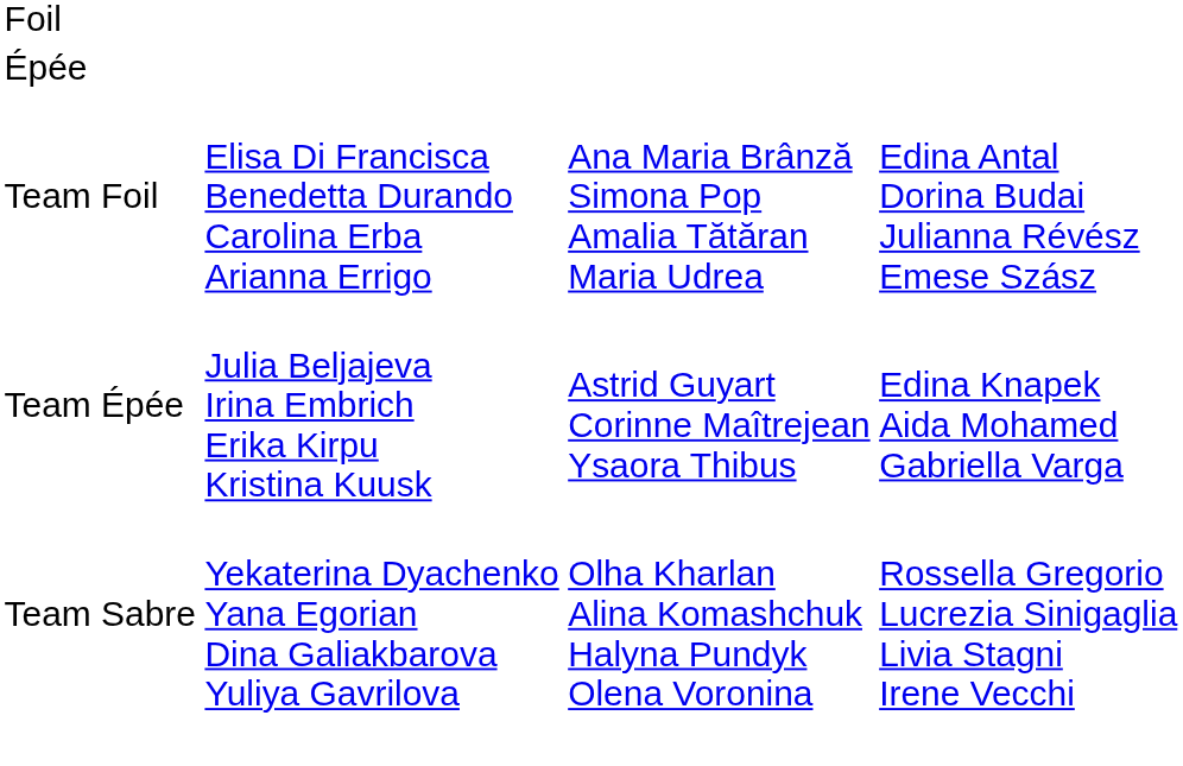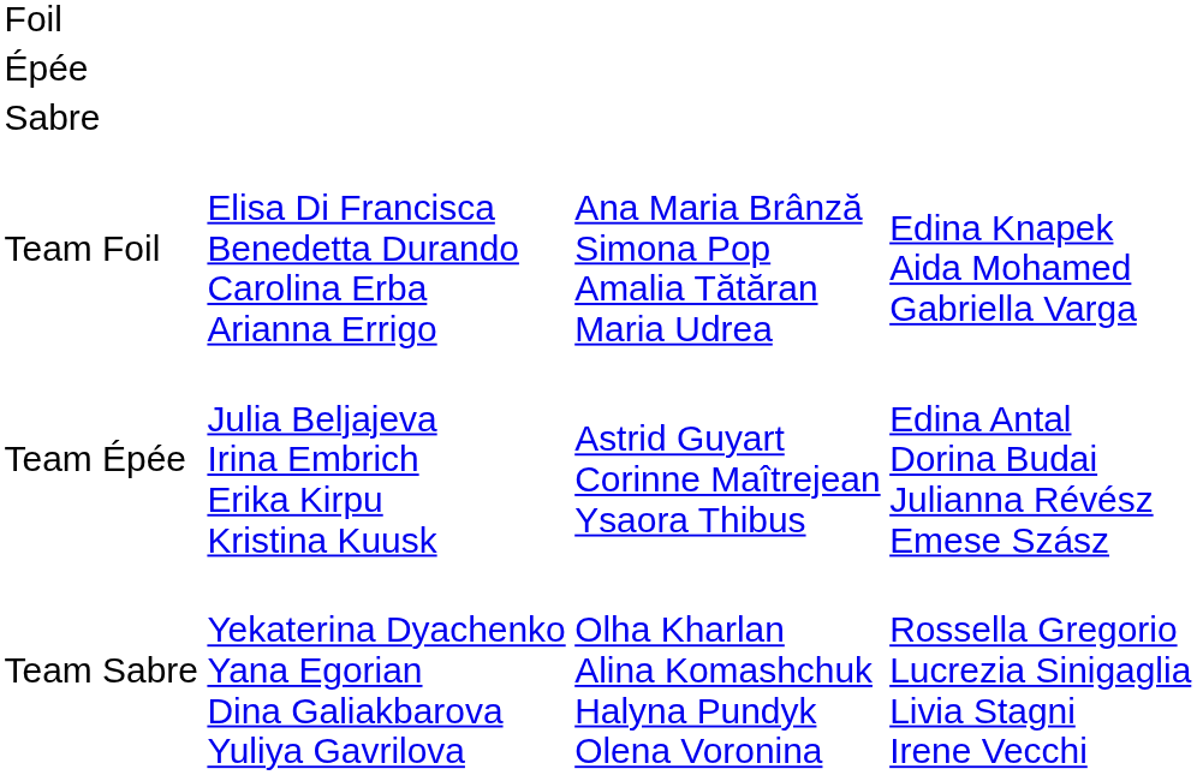+ row: Sabre
Team Foil | column 4: Edina Antal Dorina Budai Julianna Révész Emese Szász -> Edina Knapek Aida Mohamed Gabriella Varga
Team Épée | column 4: Edina Knapek Aida Mohamed Gabriella Varga -> Edina Antal Dorina Budai Julianna Révész Emese Szász
